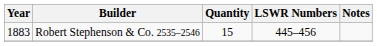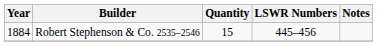Robert Stephenson & Co. 2535–2546 | Year: 1883 -> 1884
